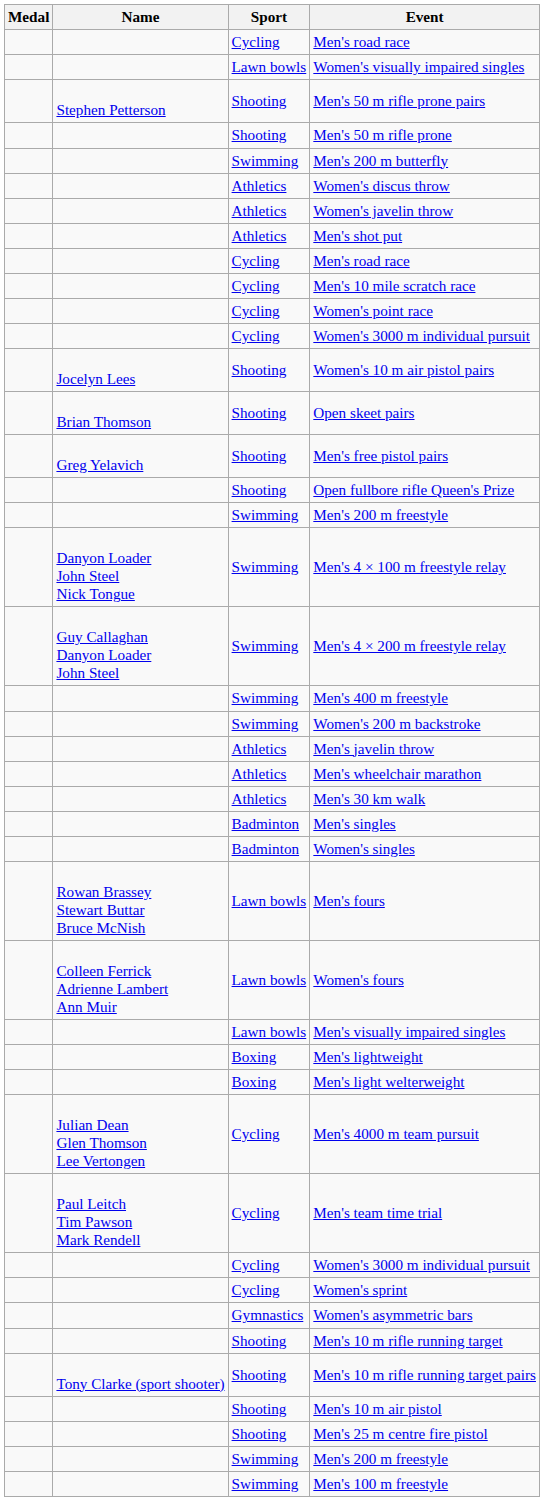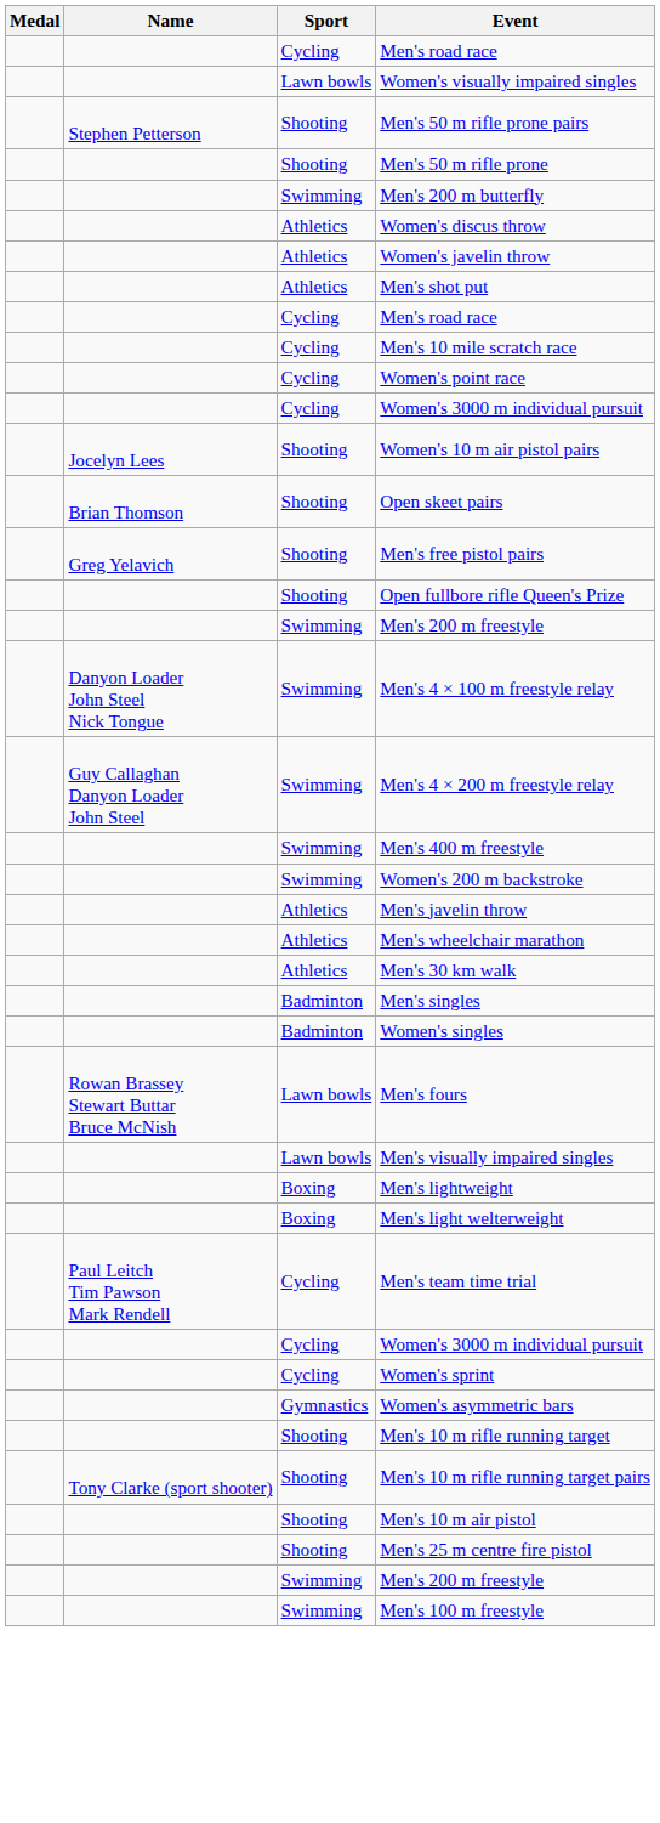- row: Colleen Ferrick Adrienne Lambert Ann Muir | Lawn bowls | Women's fours
- row: Julian Dean Glen Thomson Lee Vertongen | Cycling | Men's 4000 m team pursuit
